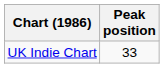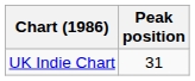UK Indie Chart | Peak position: 33 -> 31
